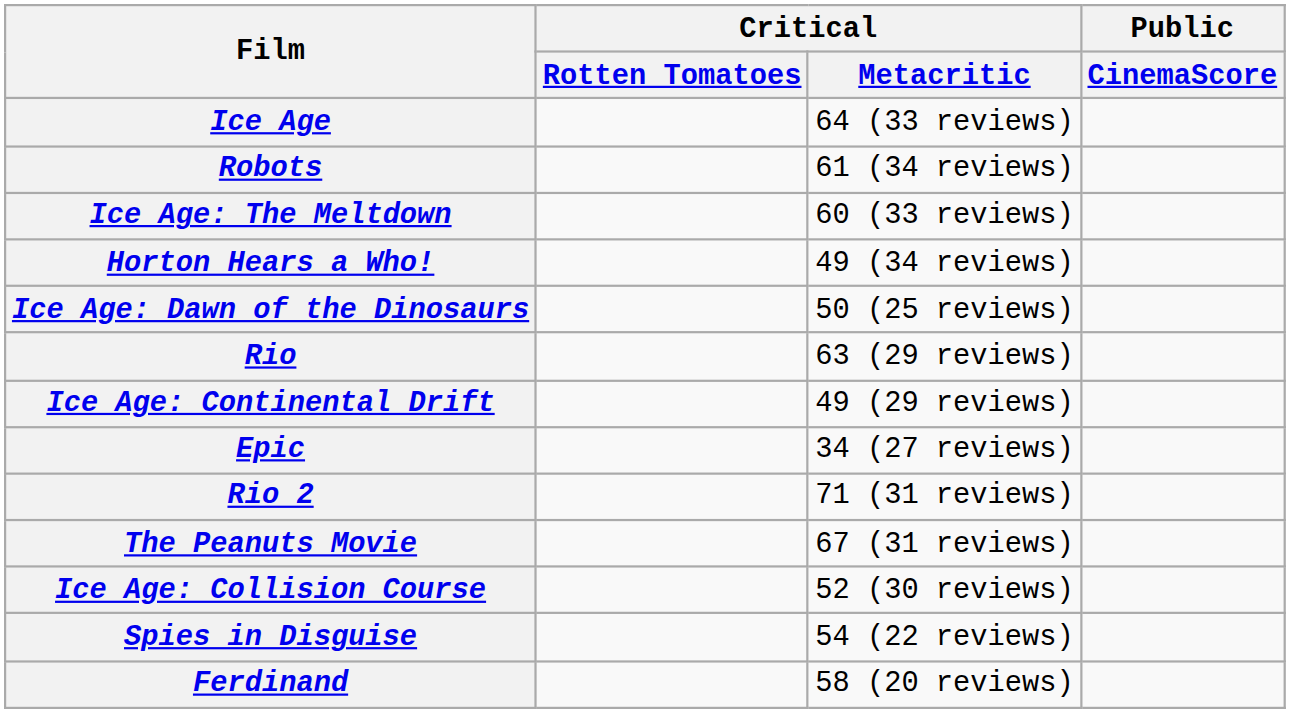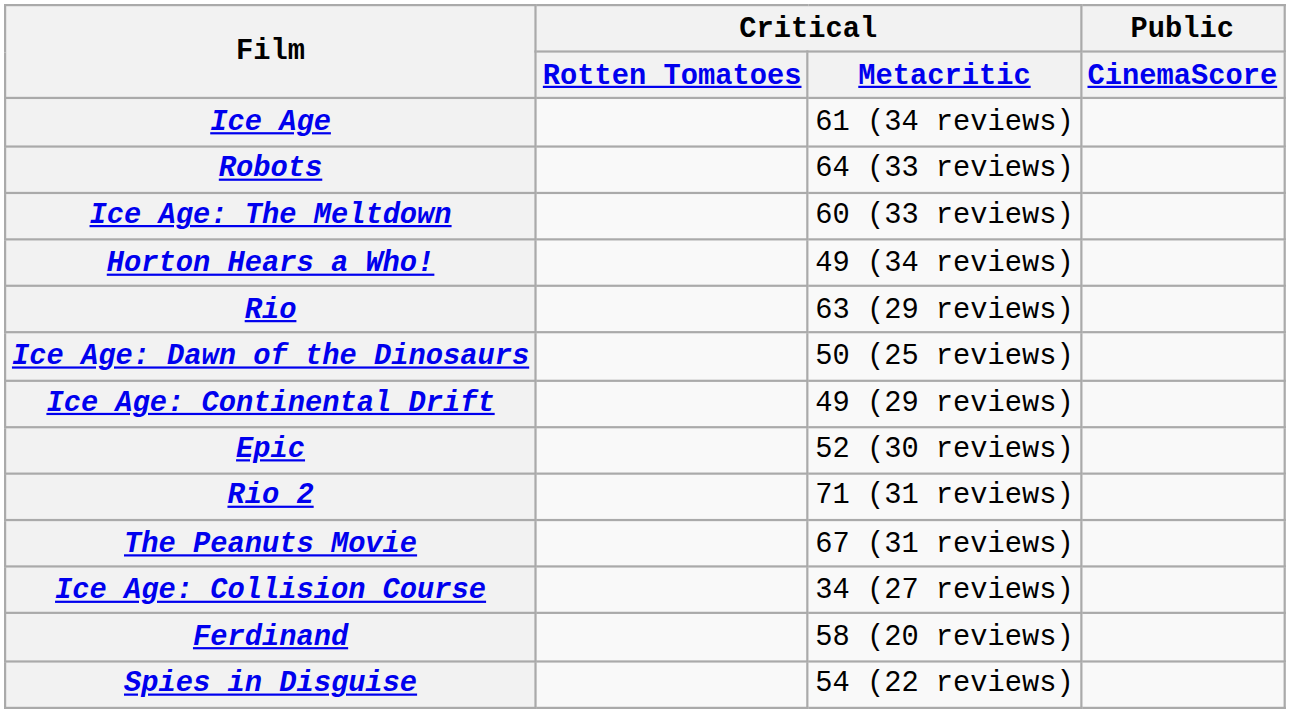Ice Age | Critical / Metacritic: 64 (33 reviews) -> 61 (34 reviews)
Robots | Critical / Metacritic: 61 (34 reviews) -> 64 (33 reviews)
rows swapped: Ice Age: Dawn of the Dinosaurs <-> Rio
Epic | Critical / Metacritic: 34 (27 reviews) -> 52 (30 reviews)
Ice Age: Collision Course | Critical / Metacritic: 52 (30 reviews) -> 34 (27 reviews)
rows swapped: Ferdinand <-> Spies in Disguise
